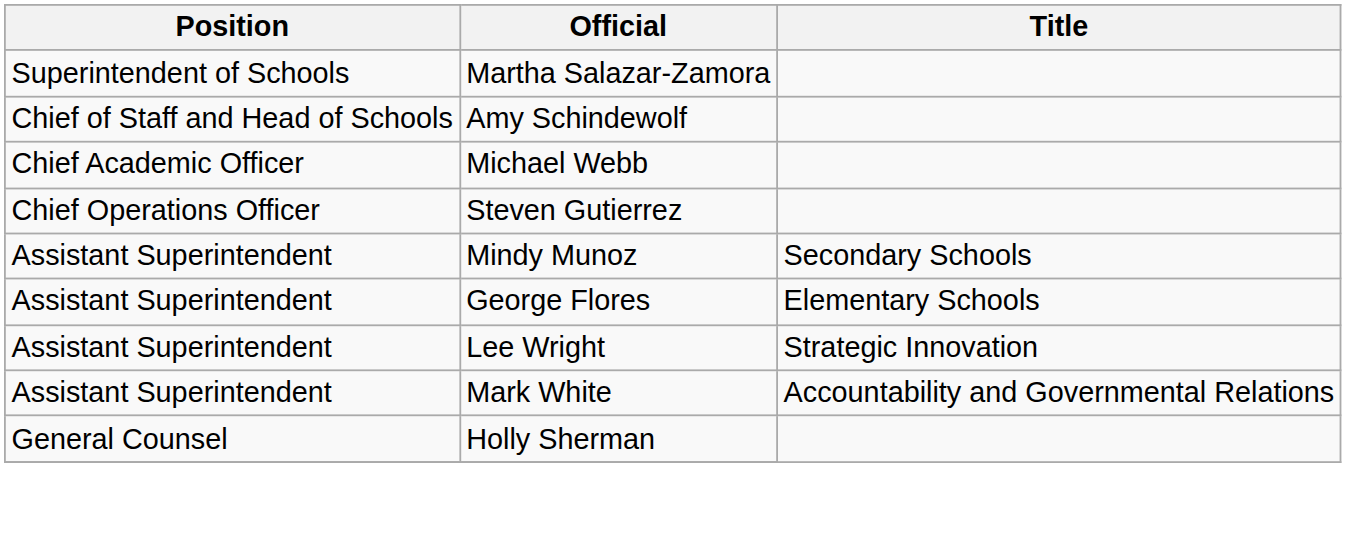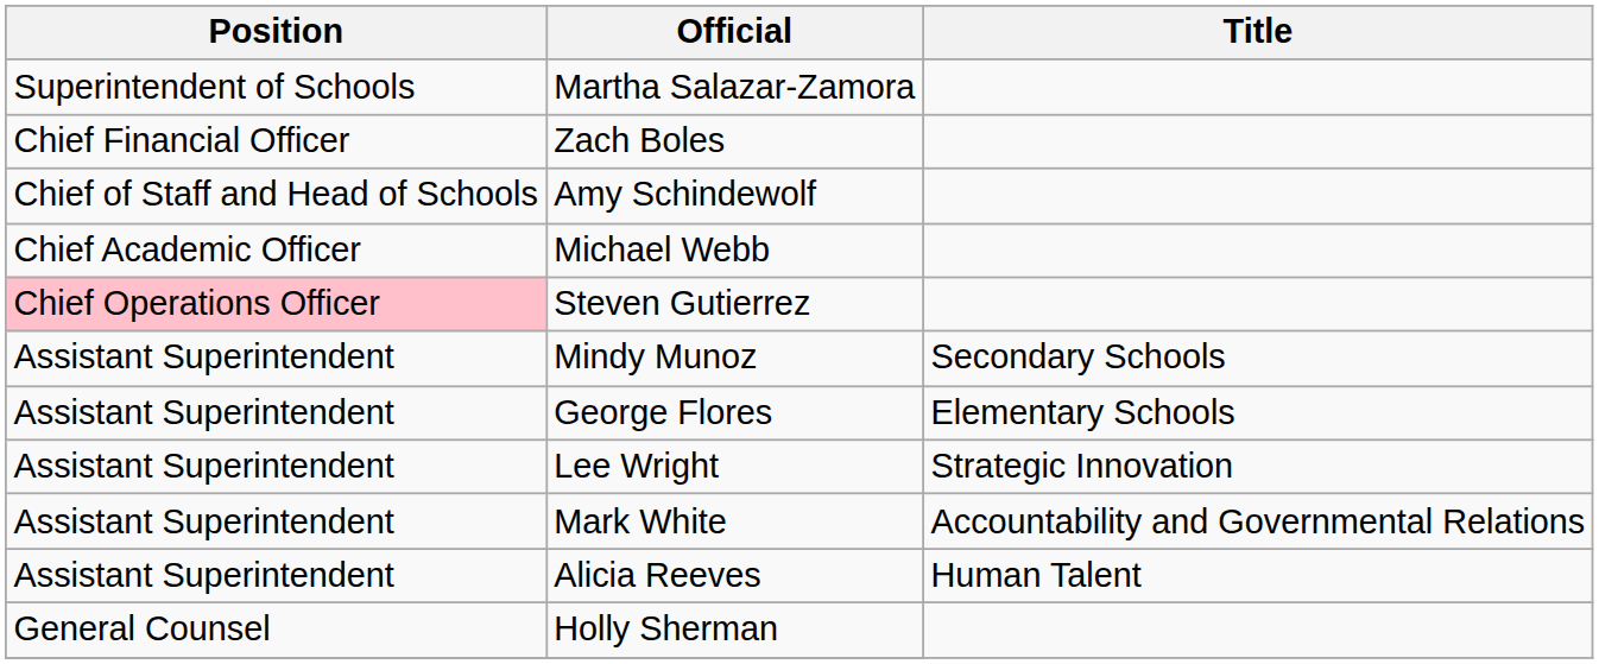+ row: Chief Financial Officer | Zach Boles
Steven Gutierrez | Position: no background -> pink background
+ row: Assistant Superintendent | Alicia Reeves | Human Talent
